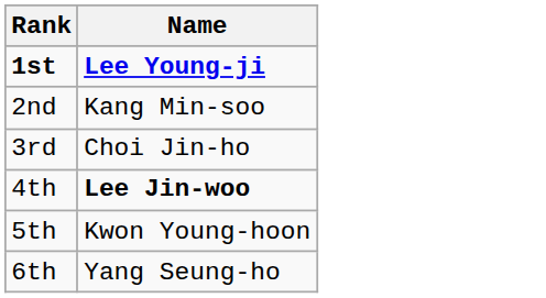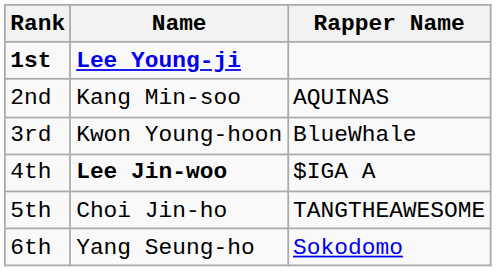+ column: Rapper Name | AQUINAS | BlueWhale | $IGA A | TANGTHEAWESOME | Sokodomo
3rd | Name: Choi Jin-ho -> Kwon Young-hoon
5th | Name: Kwon Young-hoon -> Choi Jin-ho
